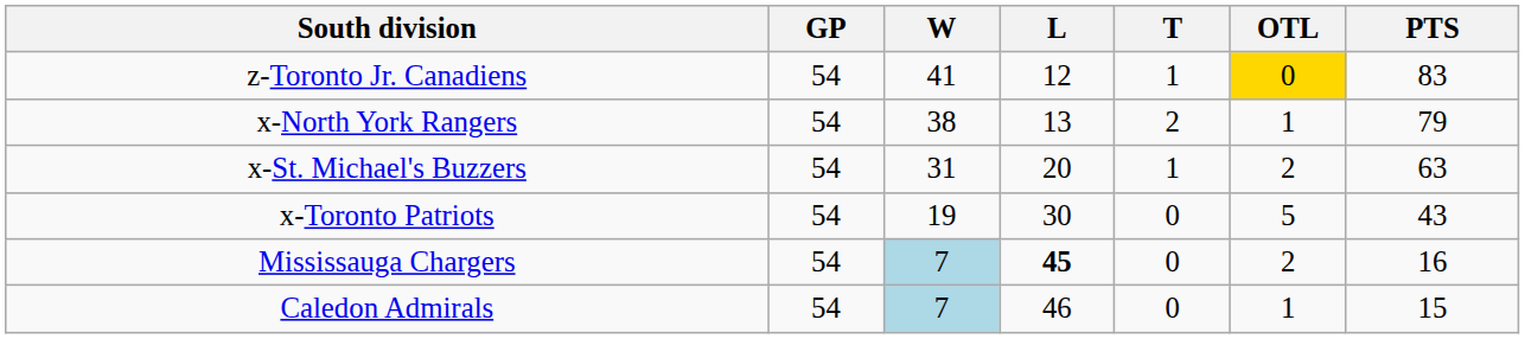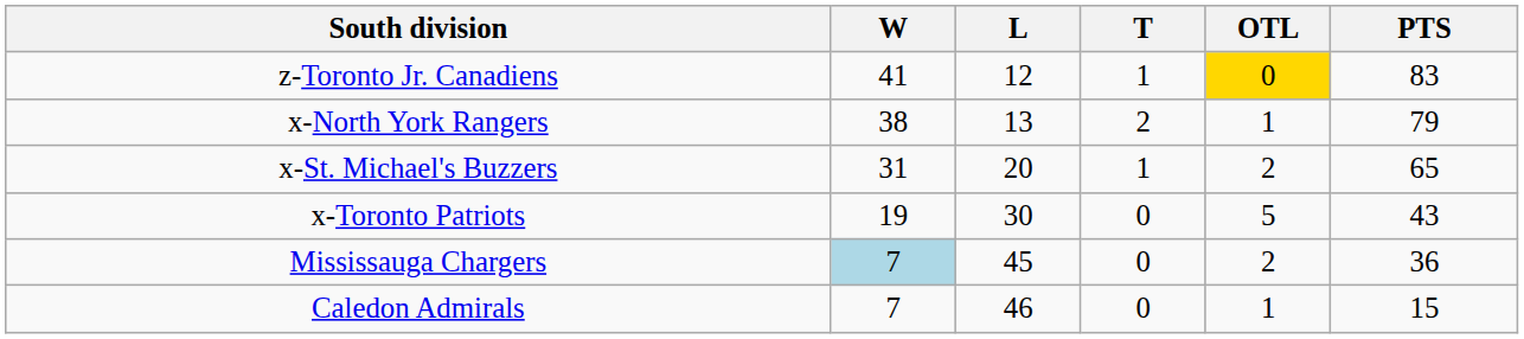- column: GP | 54 | 54 | 54 | 54 | 54 | 54
x-St. Michael's Buzzers | PTS: 63 -> 65
Mississauga Chargers | L: bold -> normal
Mississauga Chargers | PTS: 16 -> 36
Caledon Admirals | W: lightblue background -> no background
